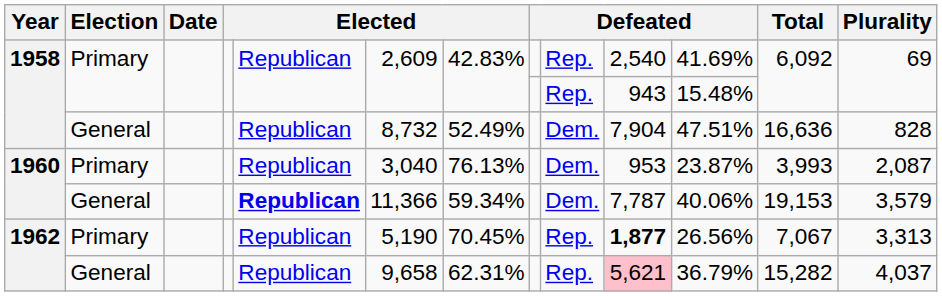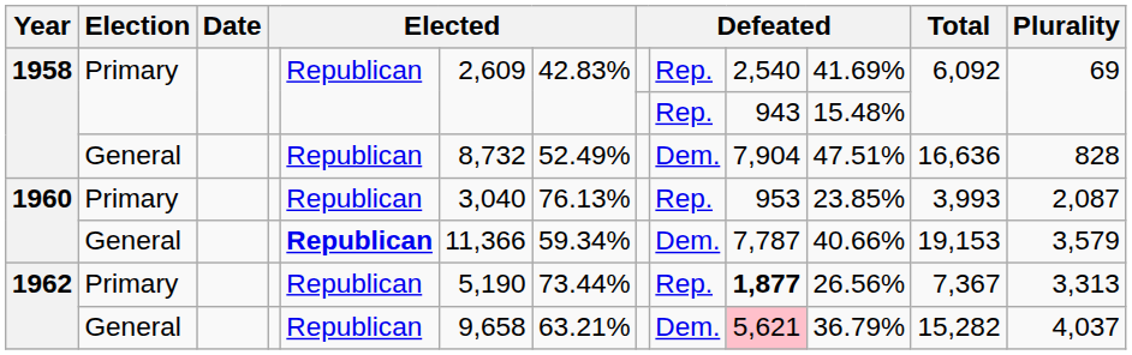1960 / Primary | column 9: Dem. -> Rep.
1960 / Primary | column 11: 23.87% -> 23.85%
1960 / General | column 11: 40.06% -> 40.66%
1962 / Primary | column 7: 70.45% -> 73.44%
1962 / Primary | Total: 7,067 -> 7,367
1962 / General | column 7: 62.31% -> 63.21%
1962 / General | column 9: Rep. -> Dem.
